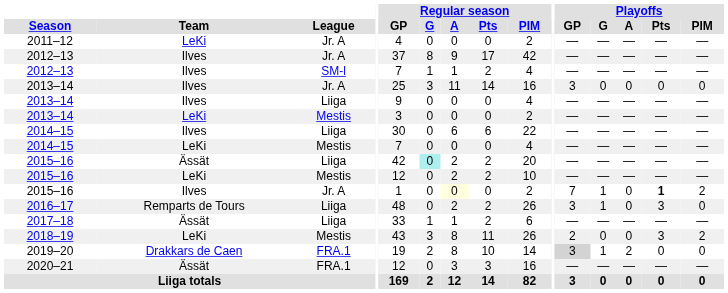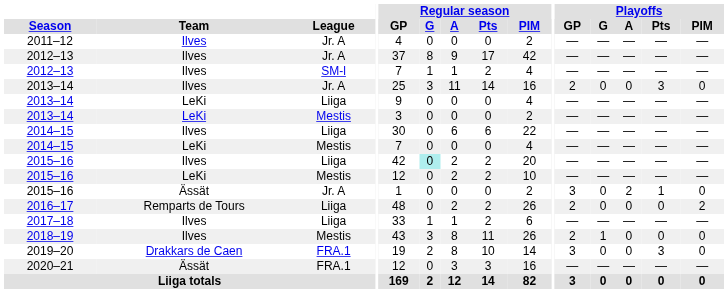2011–12 | Team: LeKi -> Ilves
2013–14 / Jr. A | Playoffs / GP: 3 -> 2
2013–14 / Jr. A | Playoffs / Pts: 0 -> 3
2013–14 / Liiga | Team: Ilves -> LeKi
2015–16 / Liiga | Team: Ässät -> Ilves
2015–16 / Jr. A | Team: Ilves -> Ässät
2015–16 / Jr. A | Regular season / A: lightyellow background -> no background
2015–16 / Jr. A | Playoffs / GP: 7 -> 3
2015–16 / Jr. A | Playoffs / G: 1 -> 0
2015–16 / Jr. A | Playoffs / A: 0 -> 2
2015–16 / Jr. A | Playoffs / Pts: bold -> normal
2015–16 / Jr. A | Playoffs / PIM: 2 -> 0
2016–17 | Playoffs / GP: 3 -> 2
2016–17 | Playoffs / G: 1 -> 0
2016–17 | Playoffs / Pts: 3 -> 0
2016–17 | Playoffs / PIM: 0 -> 2
2017–18 | Team: Ässät -> Ilves
2018–19 | Team: LeKi -> Ilves
2018–19 | Playoffs / G: 0 -> 1
2018–19 | Playoffs / Pts: 3 -> 0
2018–19 | Playoffs / PIM: 2 -> 0
2019–20 | Playoffs / GP: lightgrey background -> no background
2019–20 | Playoffs / G: 1 -> 0
2019–20 | Playoffs / A: 2 -> 0
2019–20 | Playoffs / Pts: 0 -> 3
